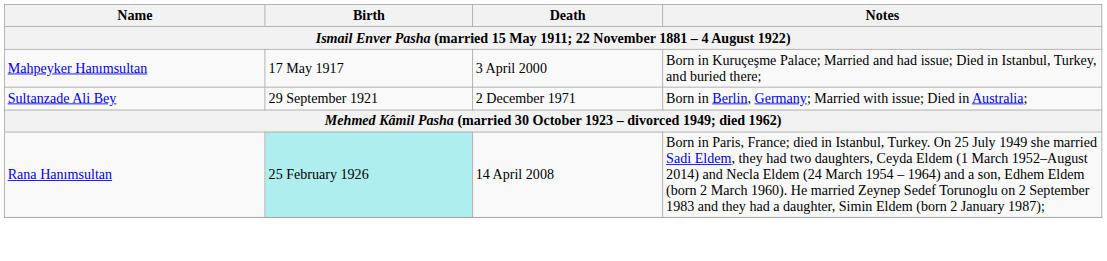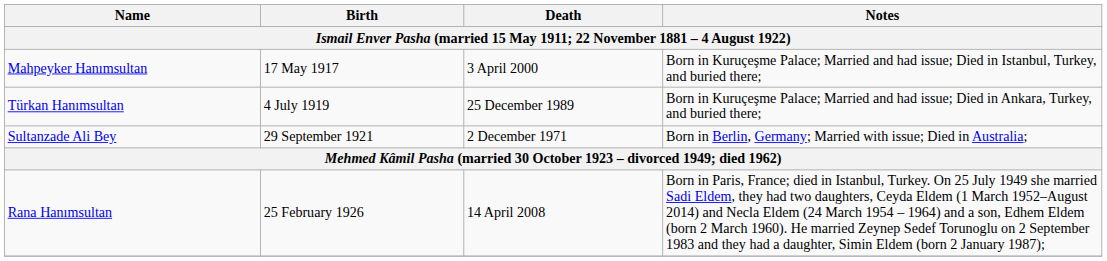+ row: Türkan Hanımsultan | 4 July 1919 | 25 December 1989 | Born in Kuruçeşme Palace; Married and had issue; Died in Ankara, Turkey, and buried there;
Rana Hanımsultan | Birth: paleturquoise background -> no background
